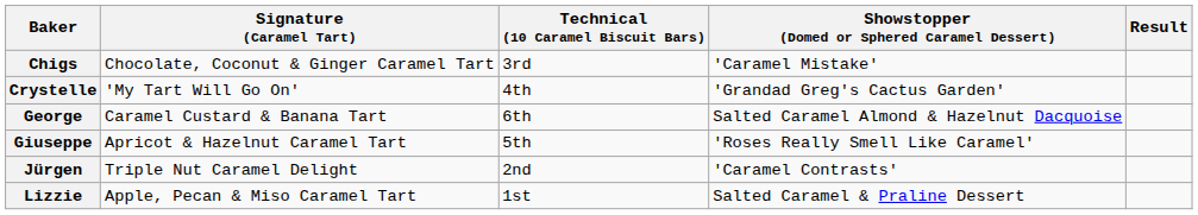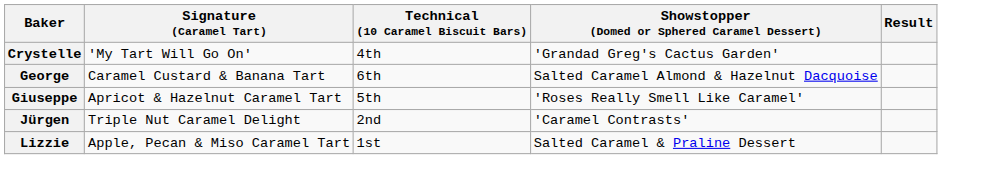- row: Chigs | Chocolate, Coconut & Ginger Caramel Tart | 3rd | 'Caramel Mistake'
